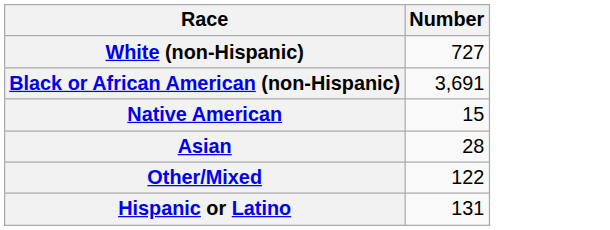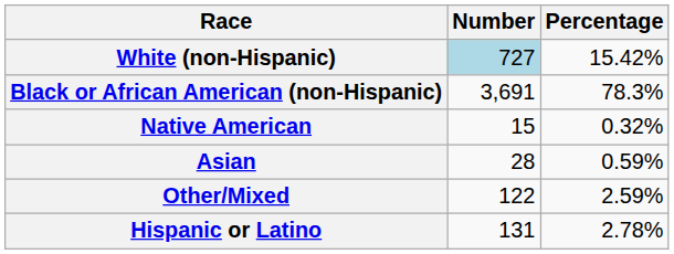+ column: Percentage | 15.42% | 78.3% | 0.32% | 0.59% | 2.59% | 2.78%
White (non-Hispanic) | Number: no background -> lightblue background
